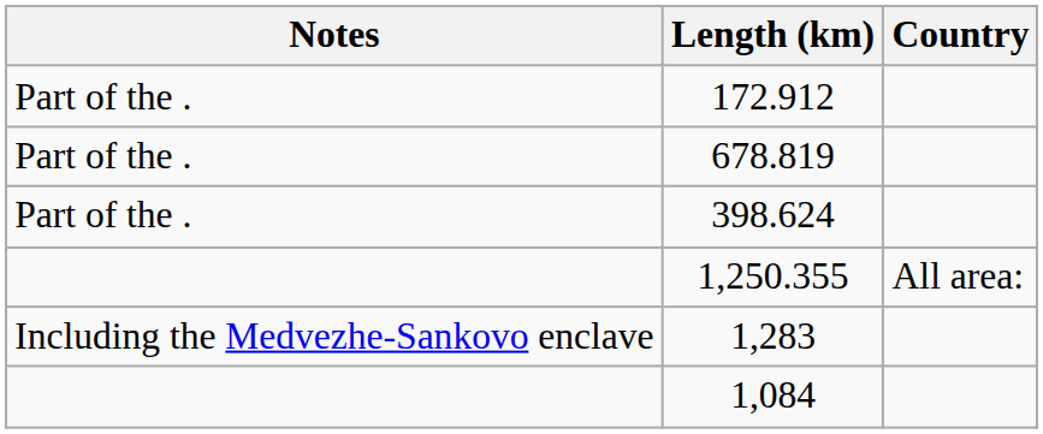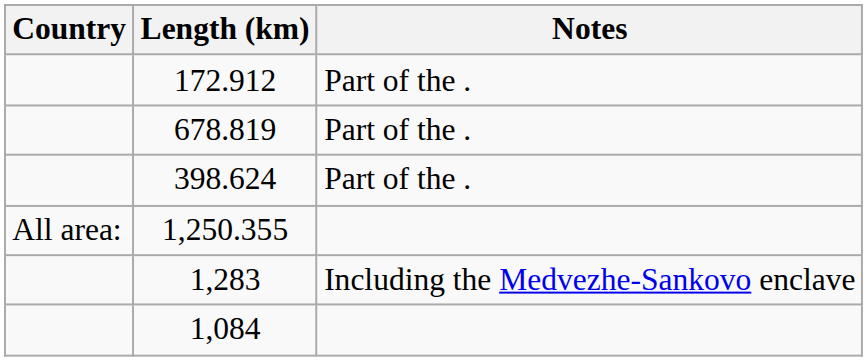columns swapped: Country <-> Notes
